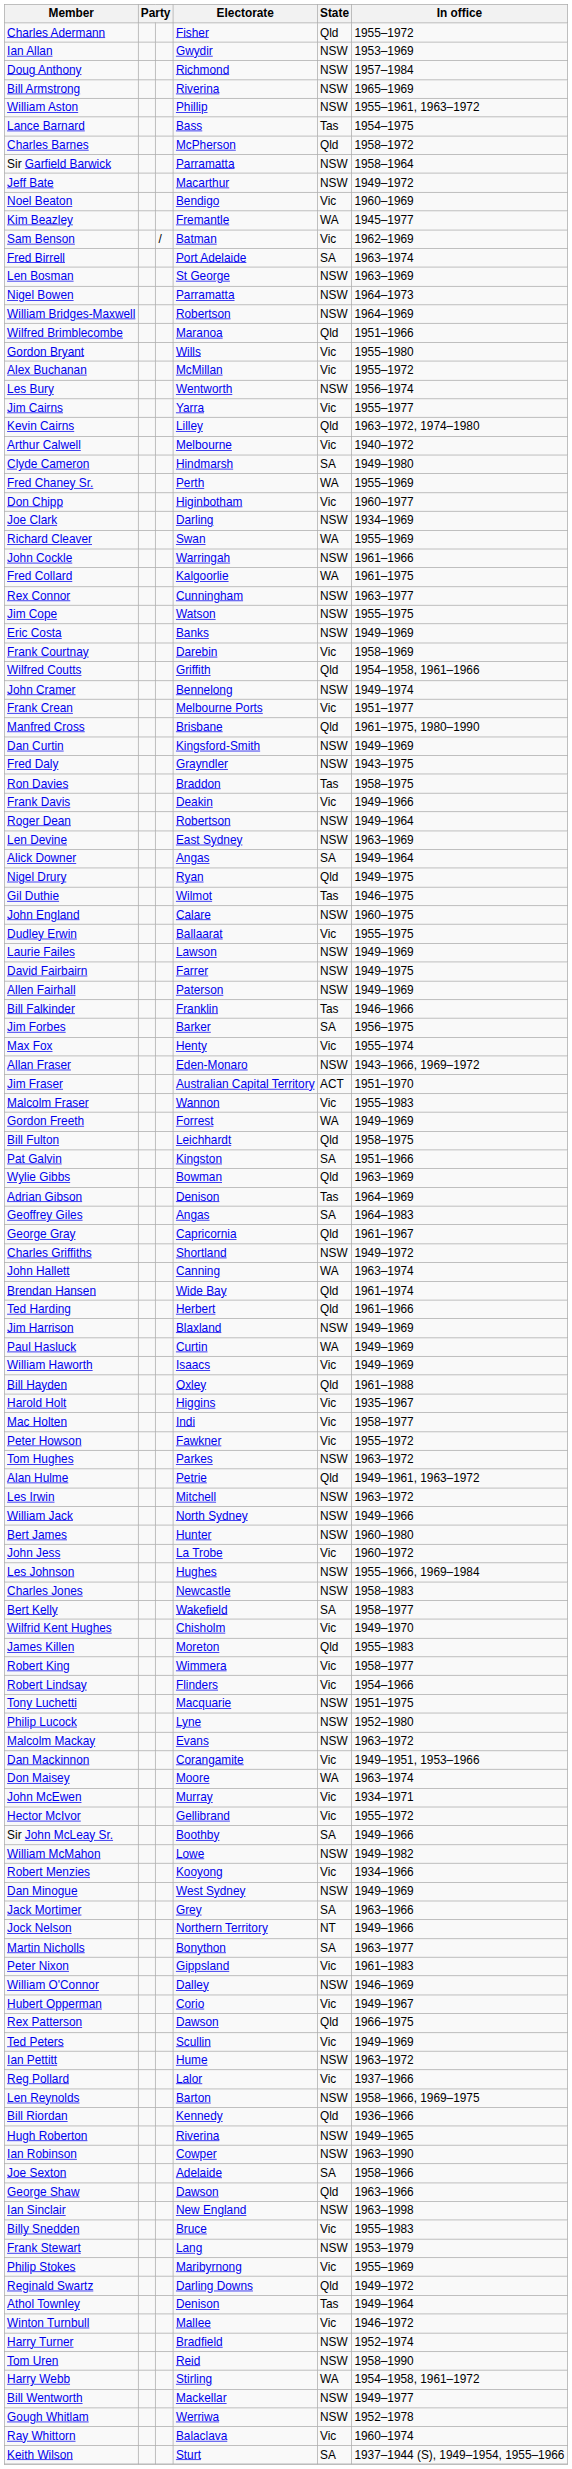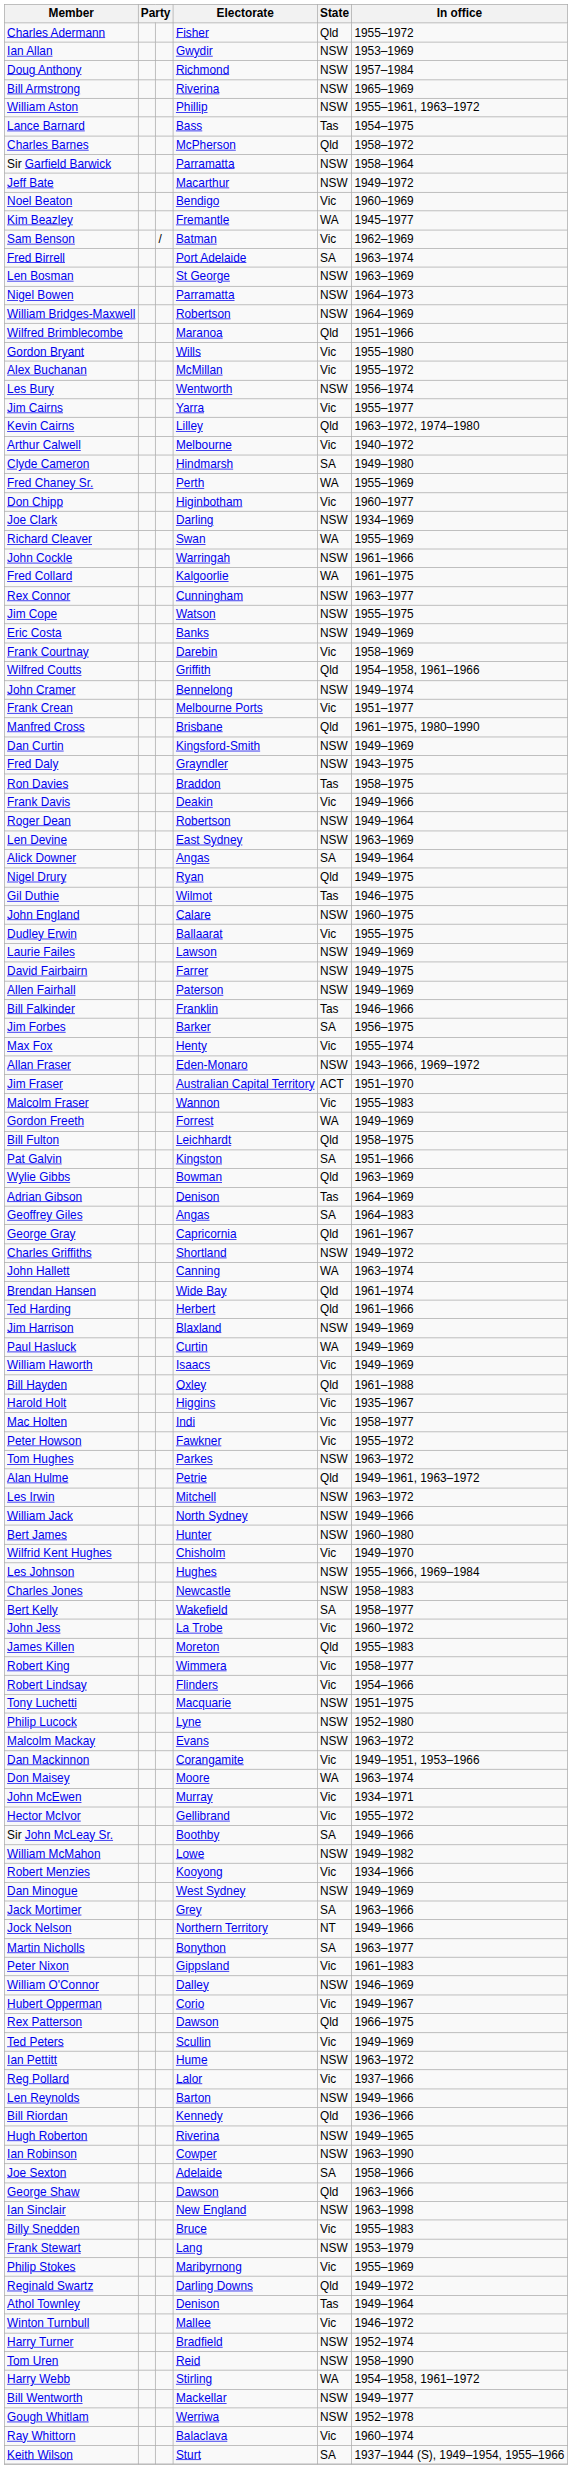rows swapped: John Jess <-> Wilfrid Kent Hughes
Len Reynolds | In office: 1958–1966, 1969–1975 -> 1949–1966
